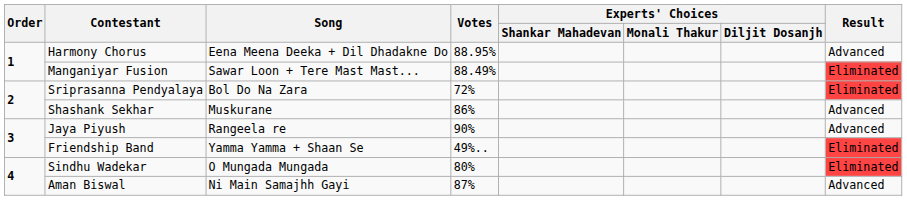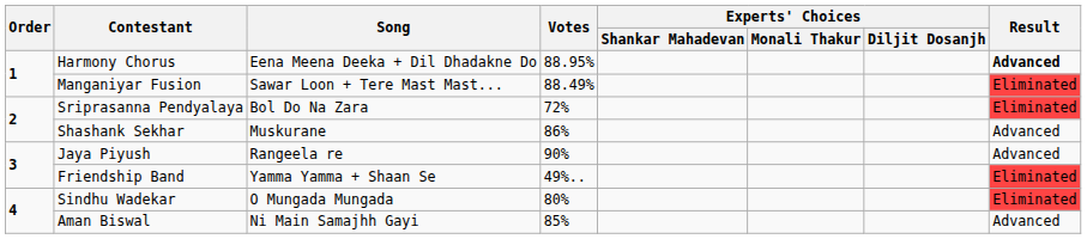Harmony Chorus | Result: normal -> bold
Aman Biswal | Votes: 87% -> 85%
